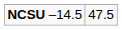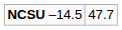NCSU –14.5 | column 2: 47.5 -> 47.7
